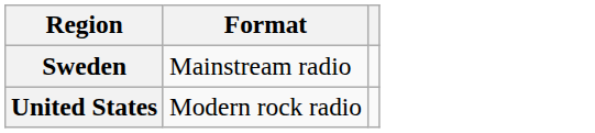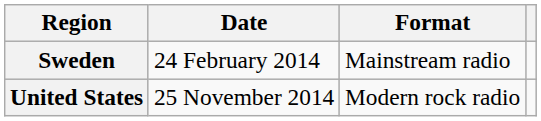+ column: Date | 24 February 2014 | 25 November 2014
